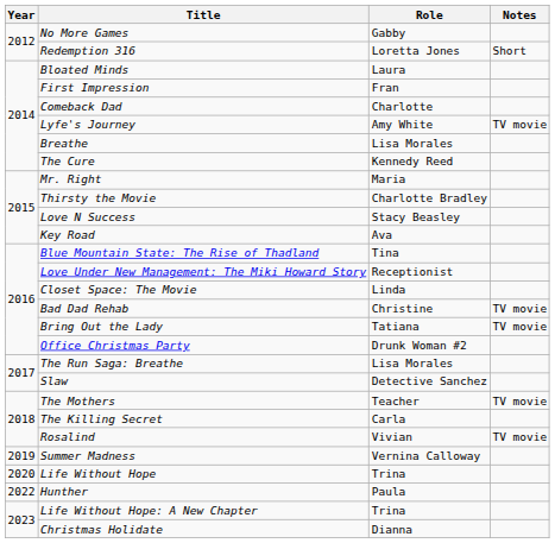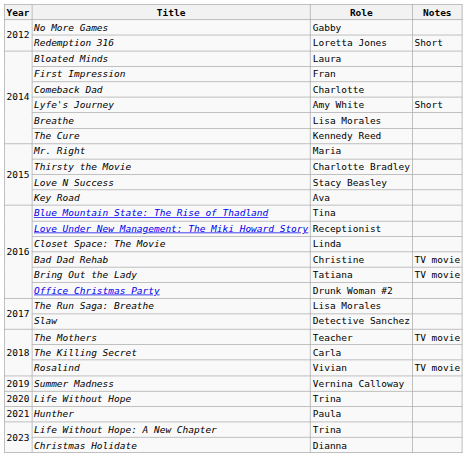Lyfe's Journey | Notes: TV movie -> Short
Hunther | Year: 2022 -> 2021
